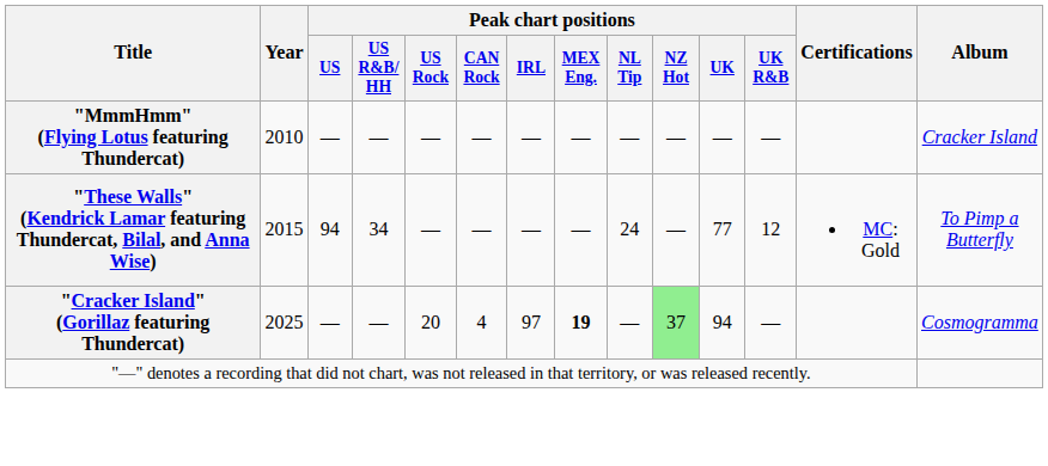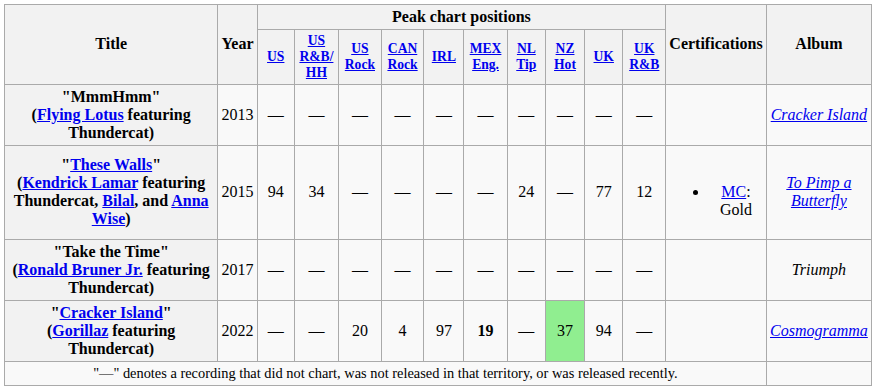"MmmHmm" (Flying Lotus featuring Thundercat) | Year: 2010 -> 2013
+ row: "Take the Time" (Ronald Bruner Jr. featuring Thundercat) | 2017 | — | — | — | — | — | — | — | — | — | — | Triumph
"Cracker Island" (Gorillaz featuring Thundercat) | Year: 2025 -> 2022
